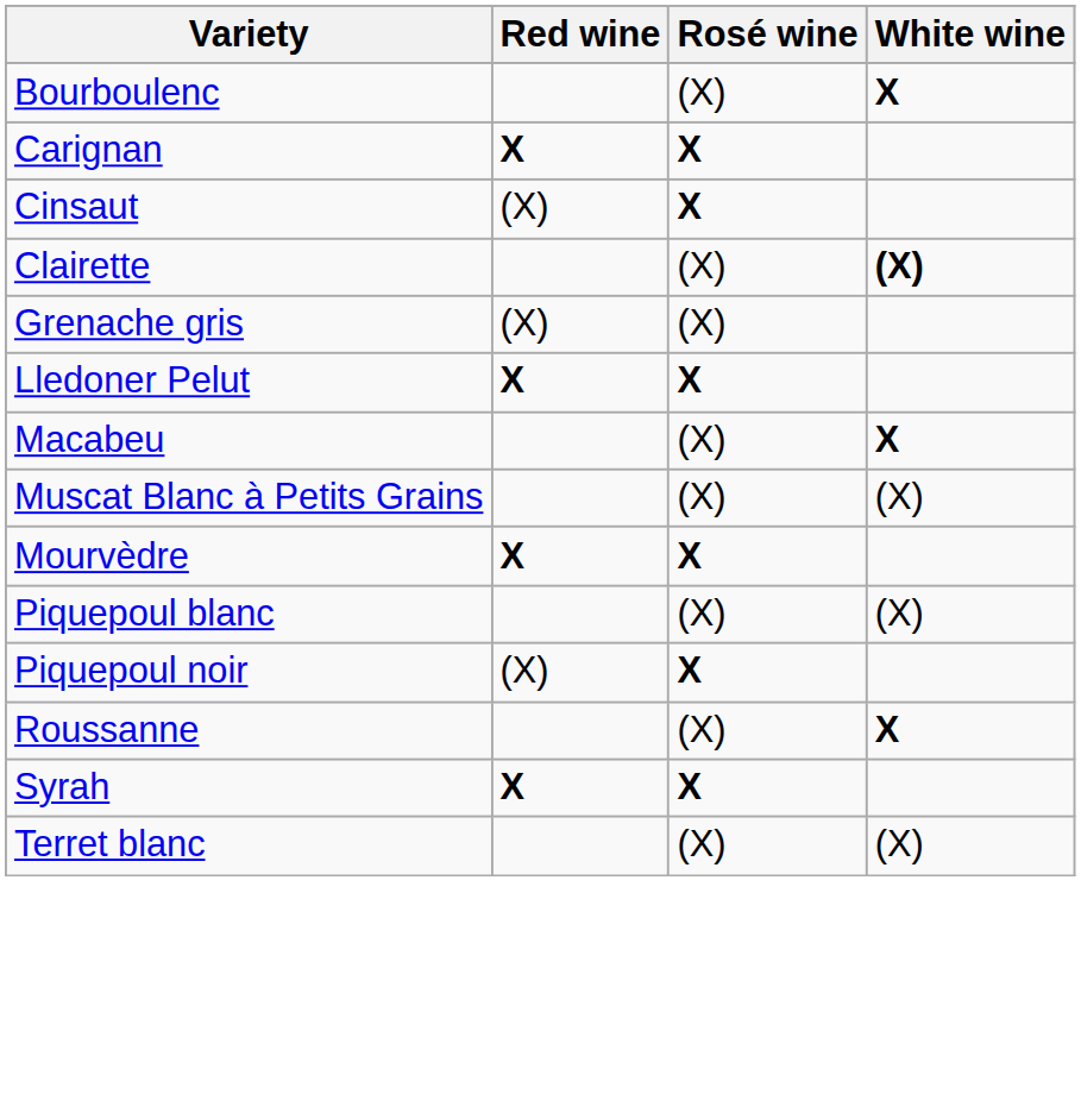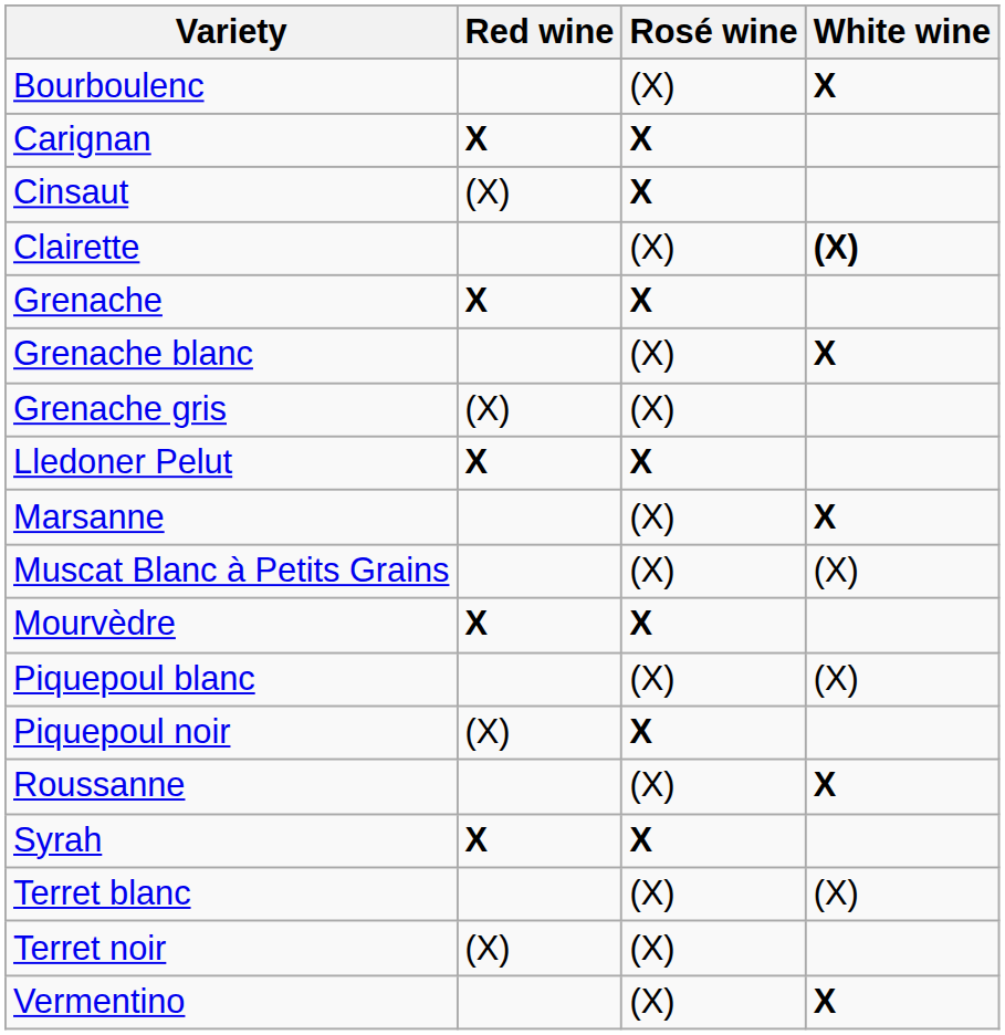+ row: Grenache | X | X
+ row: Grenache blanc | (X) | X
- row: Macabeu | (X) | X
+ row: Marsanne | (X) | X
+ row: Terret noir | (X) | (X)
+ row: Vermentino | (X) | X
